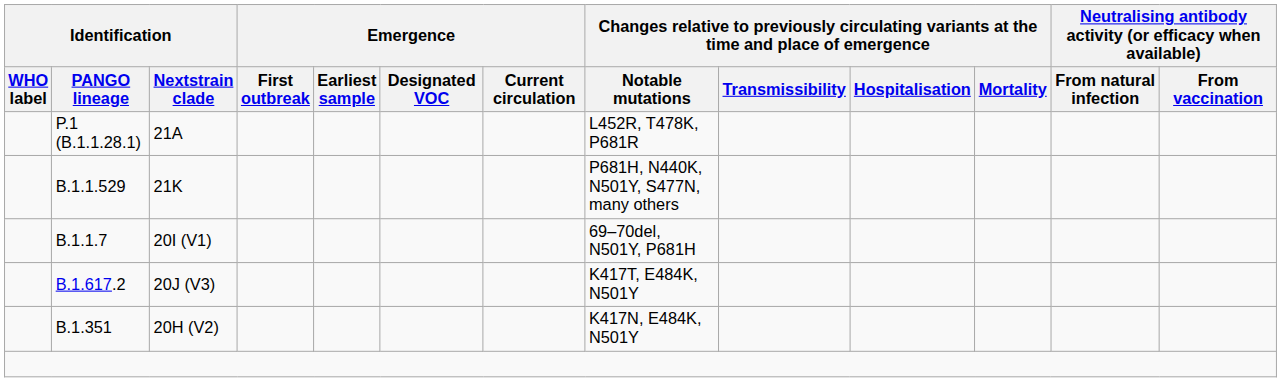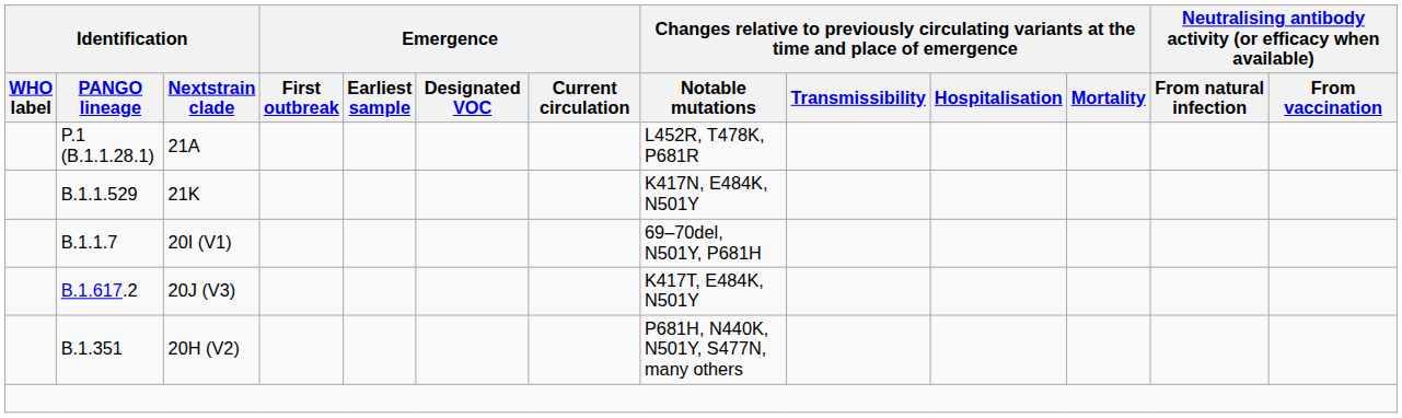21K | column 8: P681H, N440K, N501Y, S477N, many others -> K417N, E484K, N501Y
20H (V2) | column 8: K417N, E484K, N501Y -> P681H, N440K, N501Y, S477N, many others
